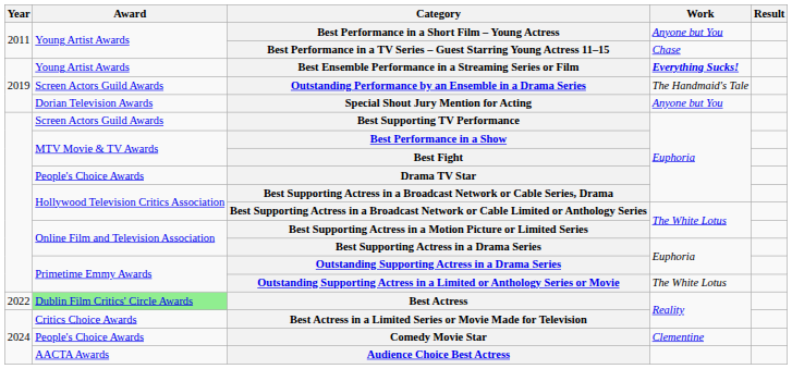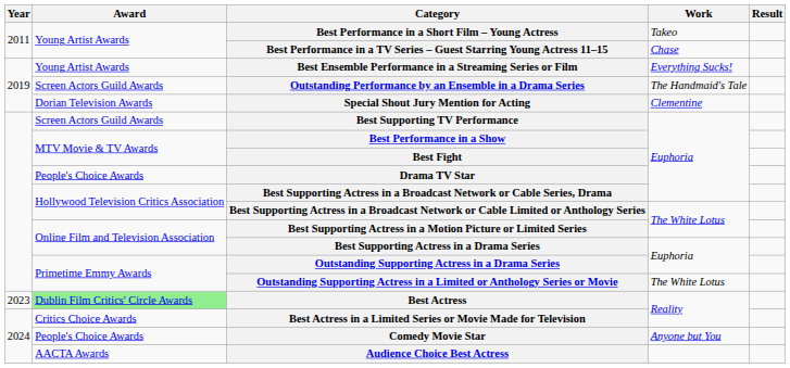Best Performance in a Short Film – Young Actress | Work: Anyone but You -> Takeo
Best Ensemble Performance in a Streaming Series or Film | Work: bold -> normal
Special Shout Jury Mention for Acting | Work: Anyone but You -> Clementine
Best Actress | Year: 2022 -> 2023
Comedy Movie Star | Work: Clementine -> Anyone but You
